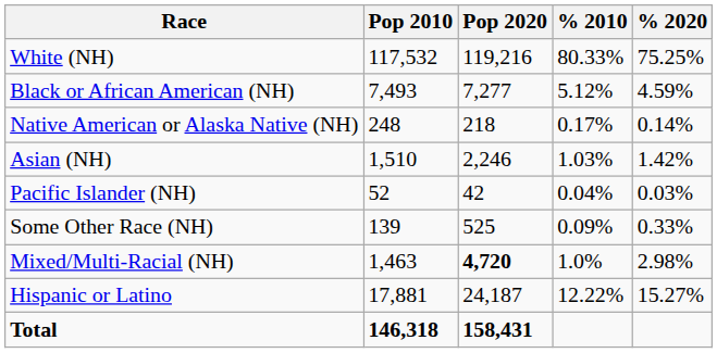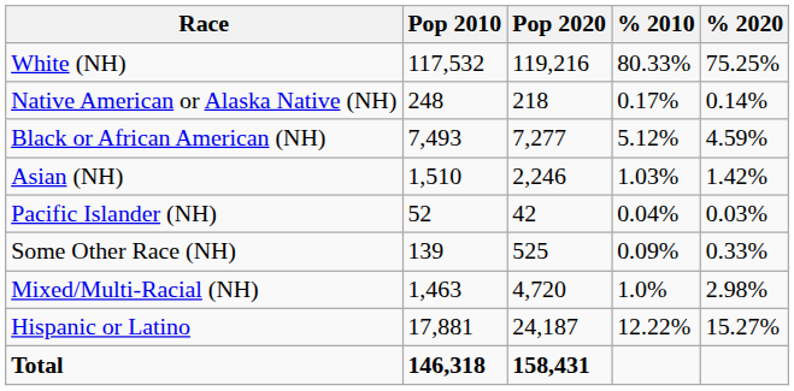rows swapped: Black or African American (NH) <-> Native American or Alaska Native (NH)
Mixed/Multi-Racial (NH) | Pop 2020: bold -> normal
